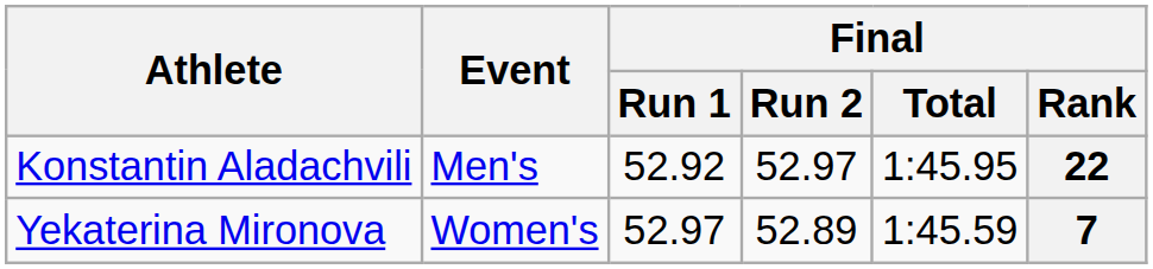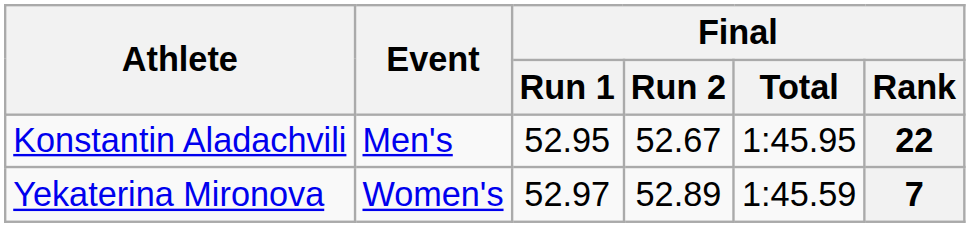Konstantin Aladachvili | Final / Run 1: 52.92 -> 52.95
Konstantin Aladachvili | Final / Run 2: 52.97 -> 52.67
